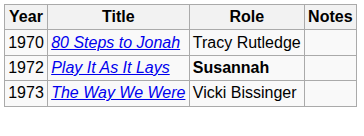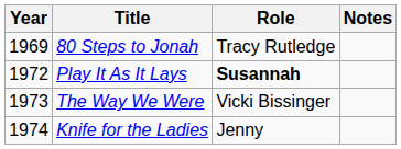80 Steps to Jonah | Year: 1970 -> 1969
+ row: 1974 | Knife for the Ladies | Jenny
